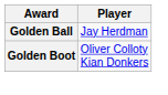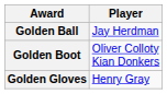+ row: Golden Gloves | Henry Gray
